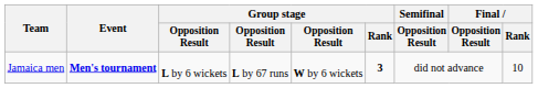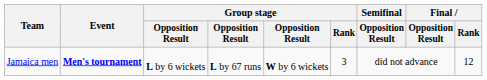Jamaica men | Group stage / Rank: bold -> normal
Jamaica men | Final / Rank: 10 -> 12
